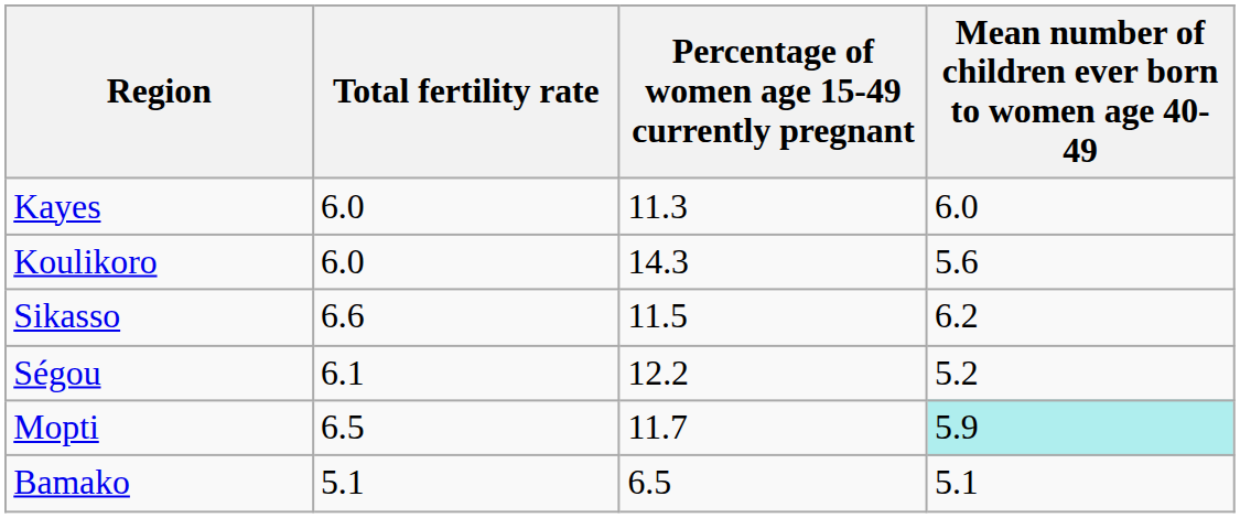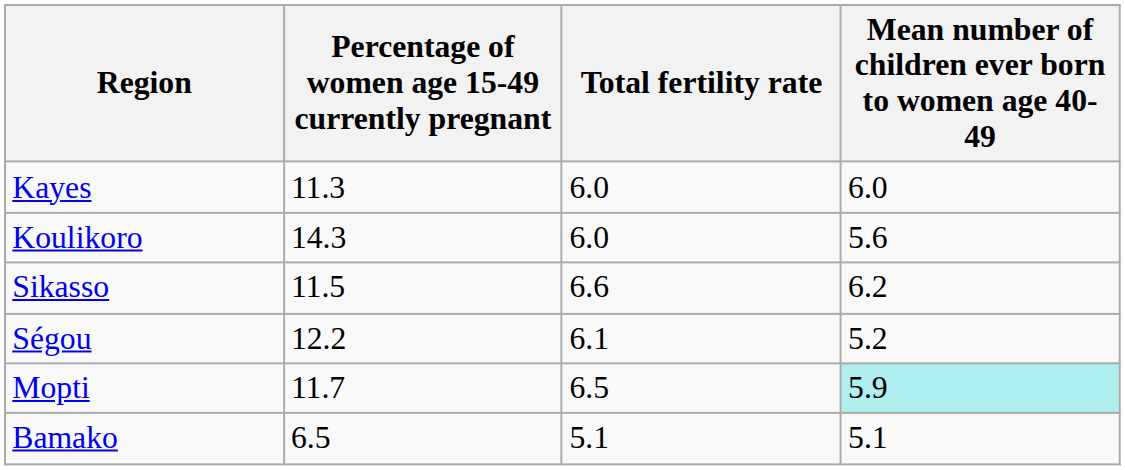columns swapped: Total fertility rate <-> Percentage of women age 15-49 currently pregnant
